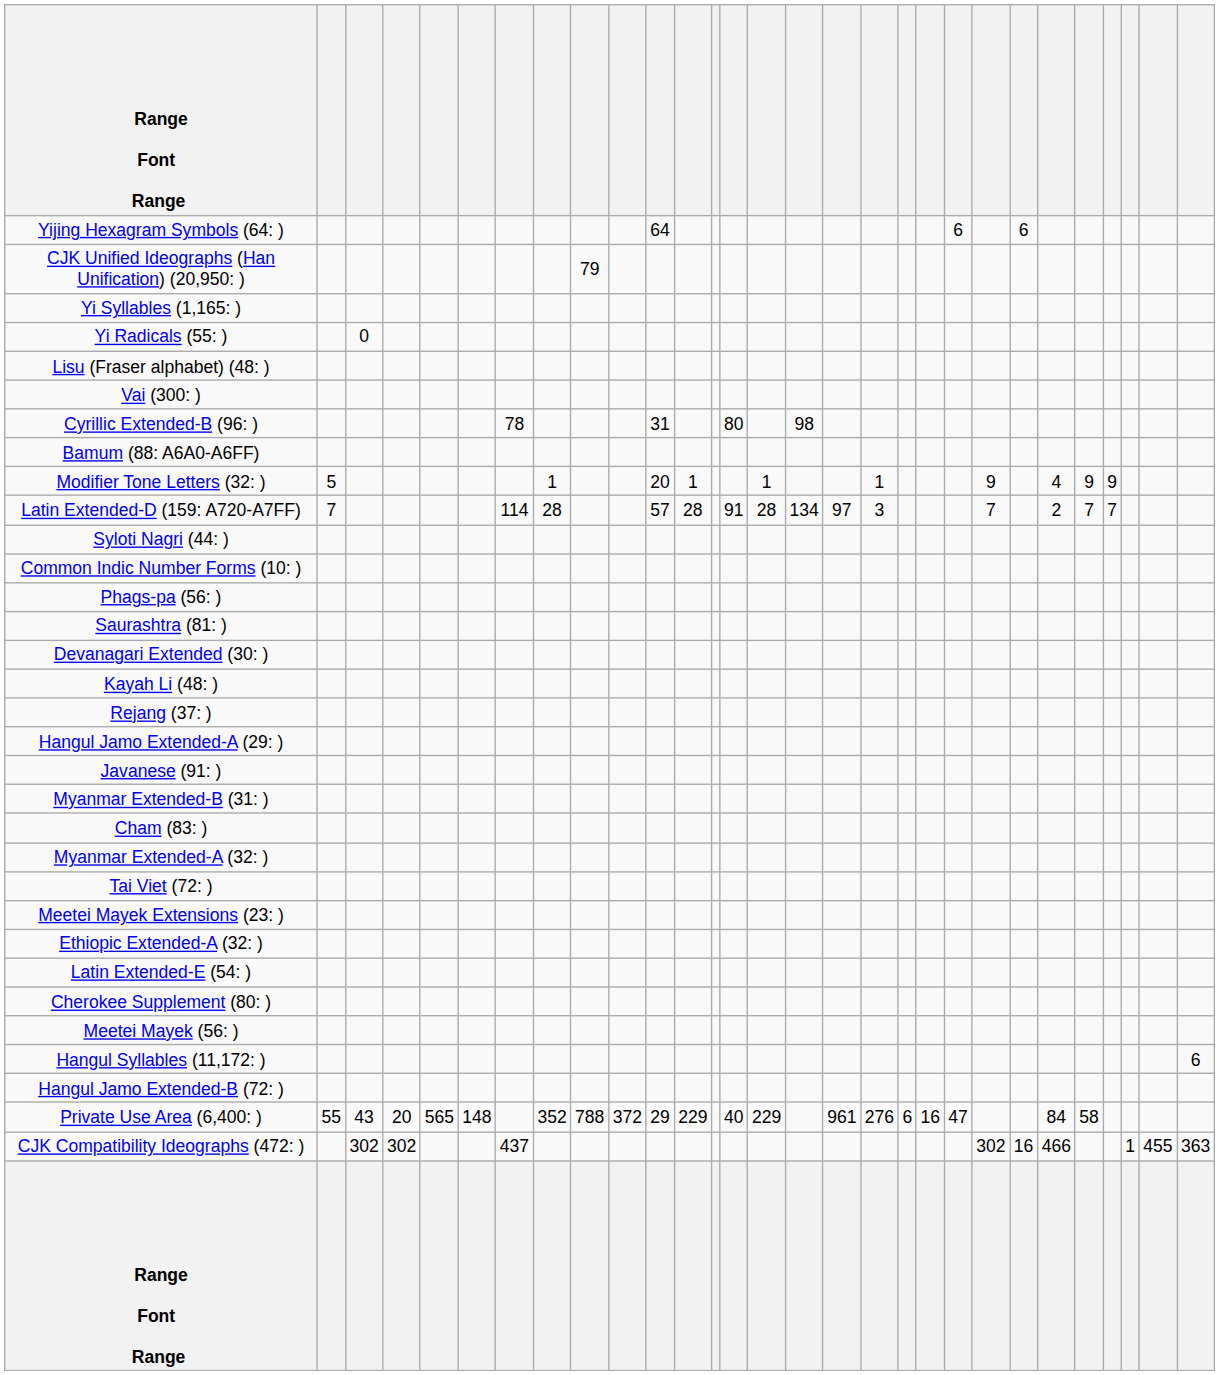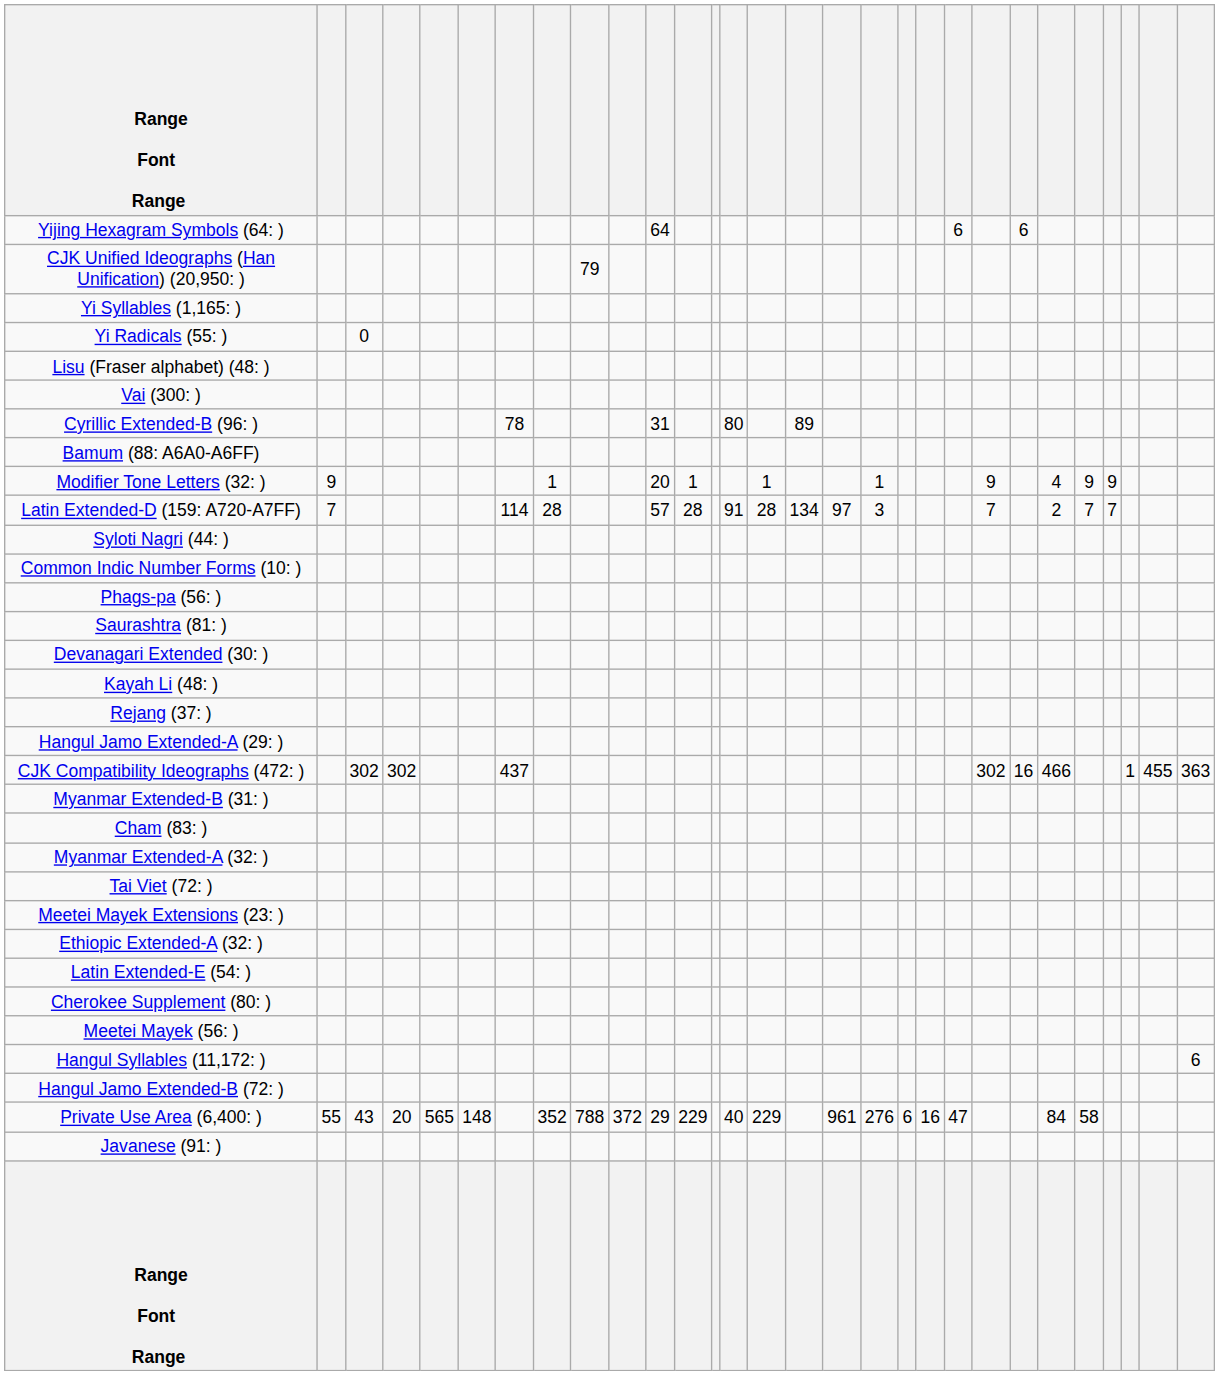Cyrillic Extended-B (96: ) | column 16: 98 -> 89
Modifier Tone Letters (32: ) | column 2: 5 -> 9
rows swapped: Javanese (91: ) <-> CJK Compatibility Ideographs (472: )
